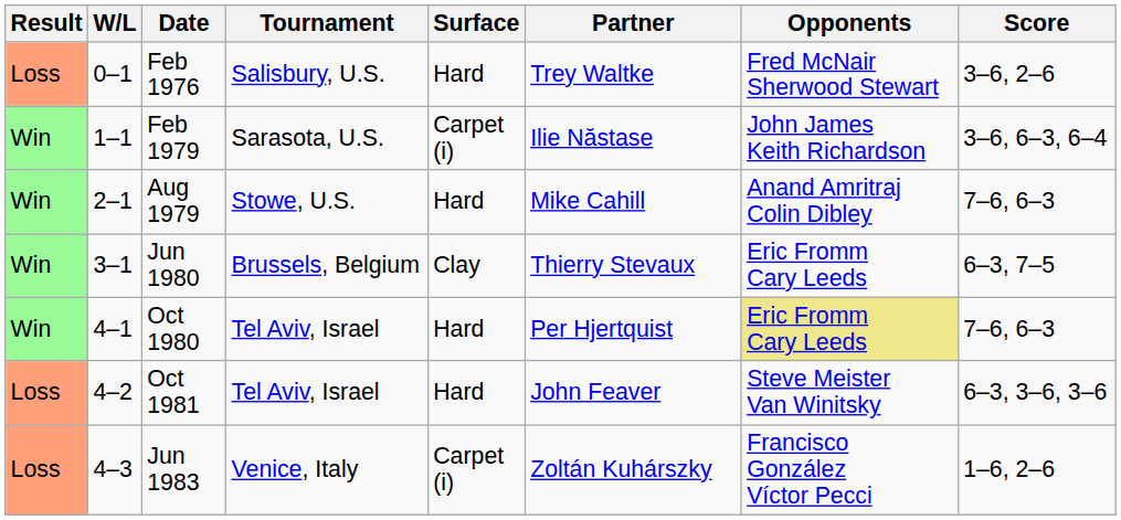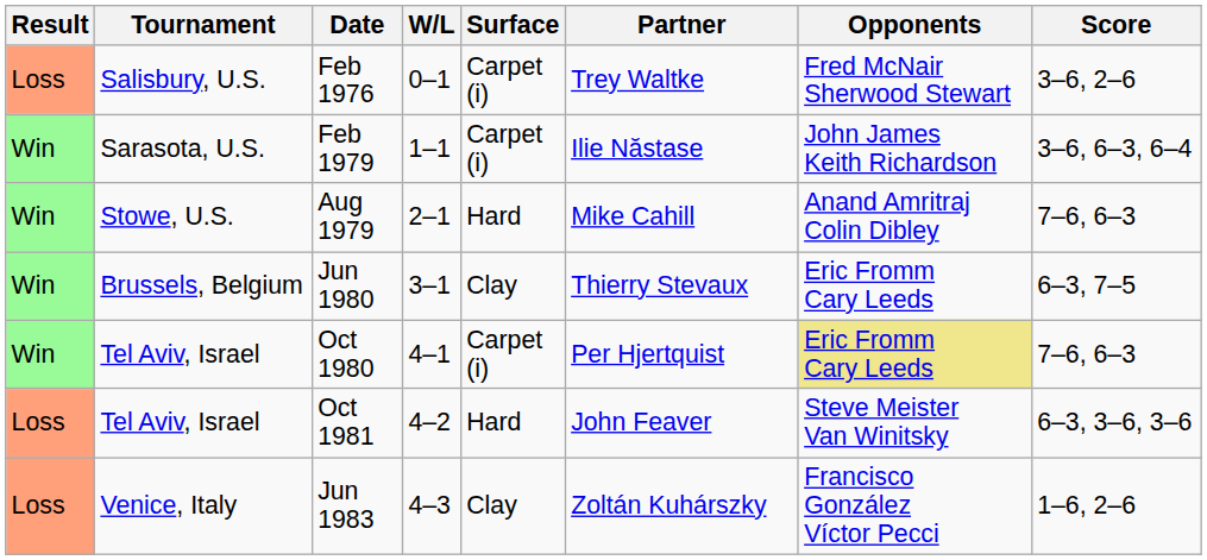columns swapped: W/L <-> Tournament
Feb 1976 | Surface: Hard -> Carpet (i)
Oct 1980 | Surface: Hard -> Carpet (i)
Jun 1983 | Surface: Carpet (i) -> Clay
